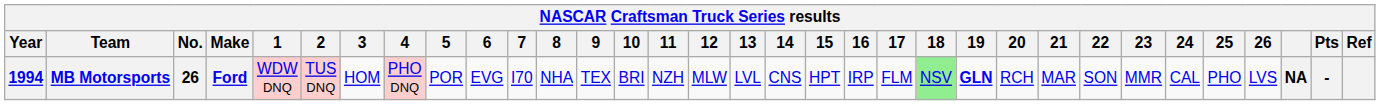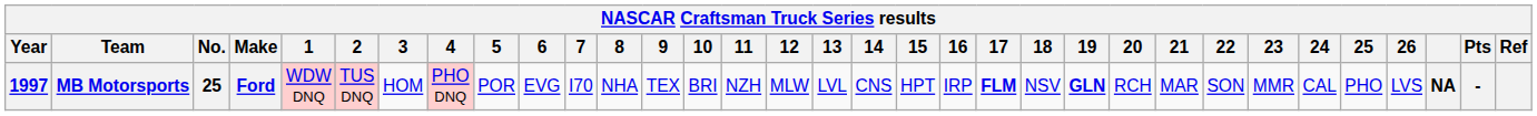MB Motorsports | Year: 1994 -> 1997
MB Motorsports | No.: 26 -> 25
MB Motorsports | 17: normal -> bold
MB Motorsports | 18: lightgreen background -> no background
